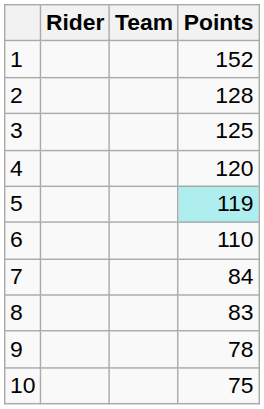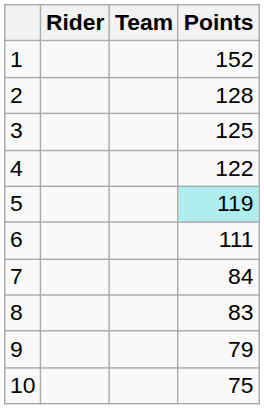4 | Points: 120 -> 122
6 | Points: 110 -> 111
9 | Points: 78 -> 79
